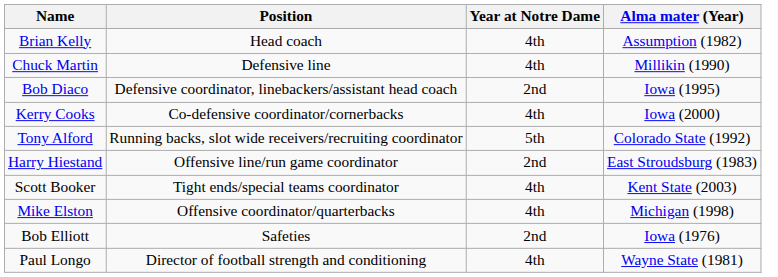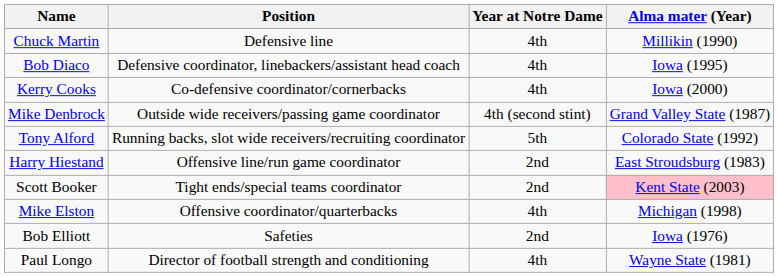- row: Brian Kelly | Head coach | 4th | Assumption (1982)
Bob Diaco | Year at Notre Dame: 2nd -> 4th
+ row: Mike Denbrock | Outside wide receivers/passing game coordinator | 4th (second stint) | Grand Valley State (1987)
Scott Booker | Year at Notre Dame: 4th -> 2nd
Scott Booker | Alma mater (Year): no background -> pink background
